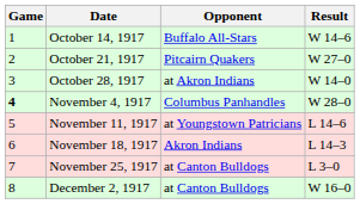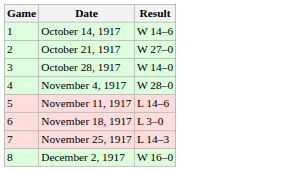- column: Opponent | Buffalo All-Stars | Pitcairn Quakers | at Akron Indians | Columbus Panhandles | at Youngstown Patricians | Akron Indians | at Canton Bulldogs | at Canton Bulldogs
November 4, 1917 | Game: bold -> normal
November 18, 1917 | Result: L 14–3 -> L 3–0
November 25, 1917 | Result: L 3–0 -> L 14–3
